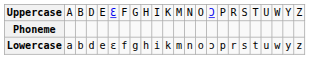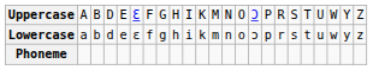rows swapped: Lowercase <-> Phoneme
